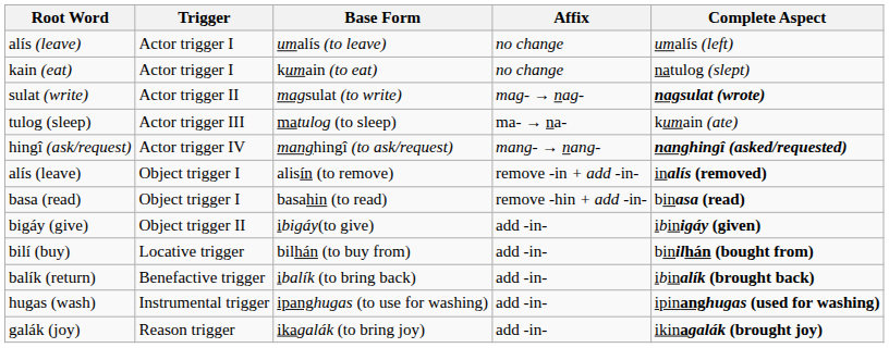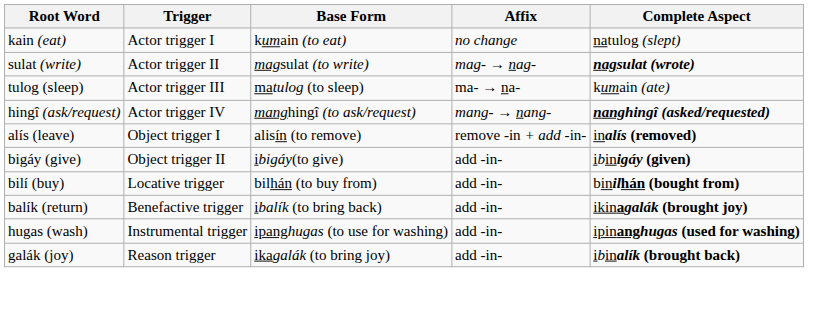- row: alís (leave) | Actor trigger I | umalís (to leave) | no change | umalís (left)
- row: basa (read) | Object trigger I | basahin (to read) | remove -hin + add -in- | binasa (read)
ibalík (to bring back) | Complete Aspect: ibinalík (brought back) -> ikinagalák (brought joy)
ikagalák (to bring joy) | Complete Aspect: ikinagalák (brought joy) -> ibinalík (brought back)
